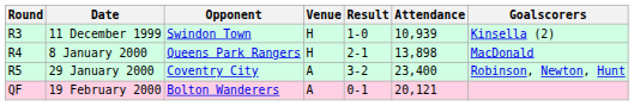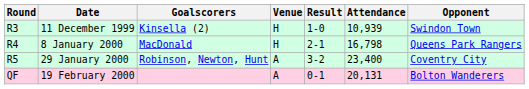columns swapped: Opponent <-> Goalscorers
8 January 2000 | Attendance: 13,898 -> 16,798
19 February 2000 | Attendance: 20,121 -> 20,131
